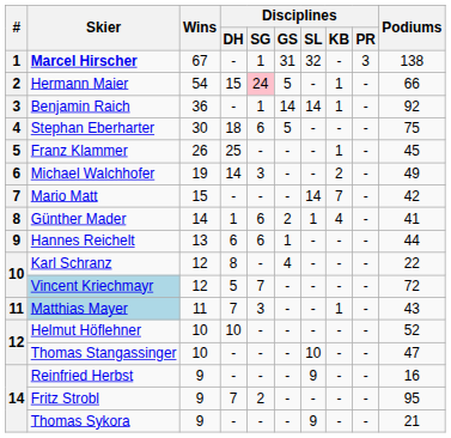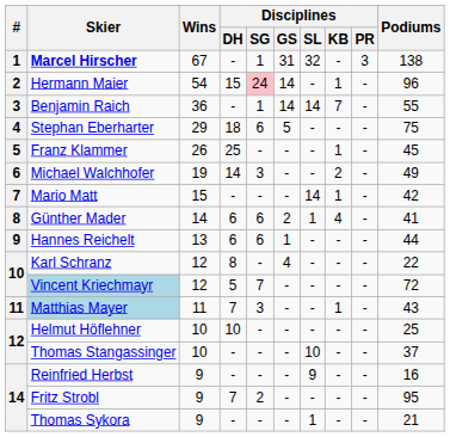Hermann Maier | Disciplines / GS: 5 -> 14
Hermann Maier | Podiums: 66 -> 96
Benjamin Raich | Disciplines / KB: 1 -> 7
Benjamin Raich | Podiums: 92 -> 55
Stephan Eberharter | Wins: 30 -> 29
Mario Matt | Disciplines / KB: 7 -> 1
Günther Mader | Disciplines / DH: 1 -> 6
Helmut Höflehner | Podiums: 52 -> 25
Thomas Stangassinger | Podiums: 47 -> 37
Thomas Sykora | Disciplines / SL: 9 -> 1
